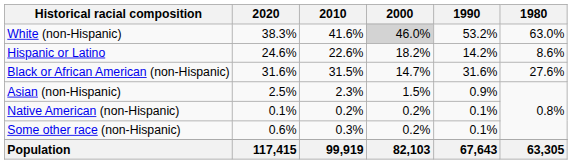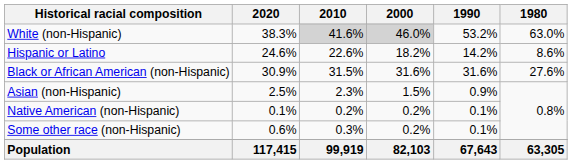White (non-Hispanic) | 2010: no background -> lightgrey background
Black or African American (non-Hispanic) | 2020: 31.6% -> 30.9%
Black or African American (non-Hispanic) | 2000: 14.7% -> 31.6%
